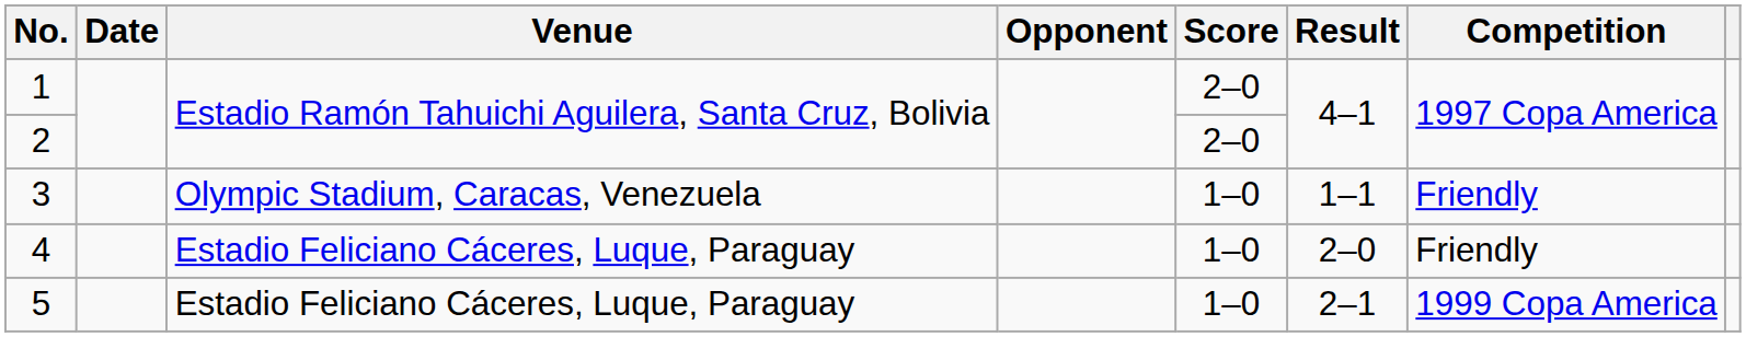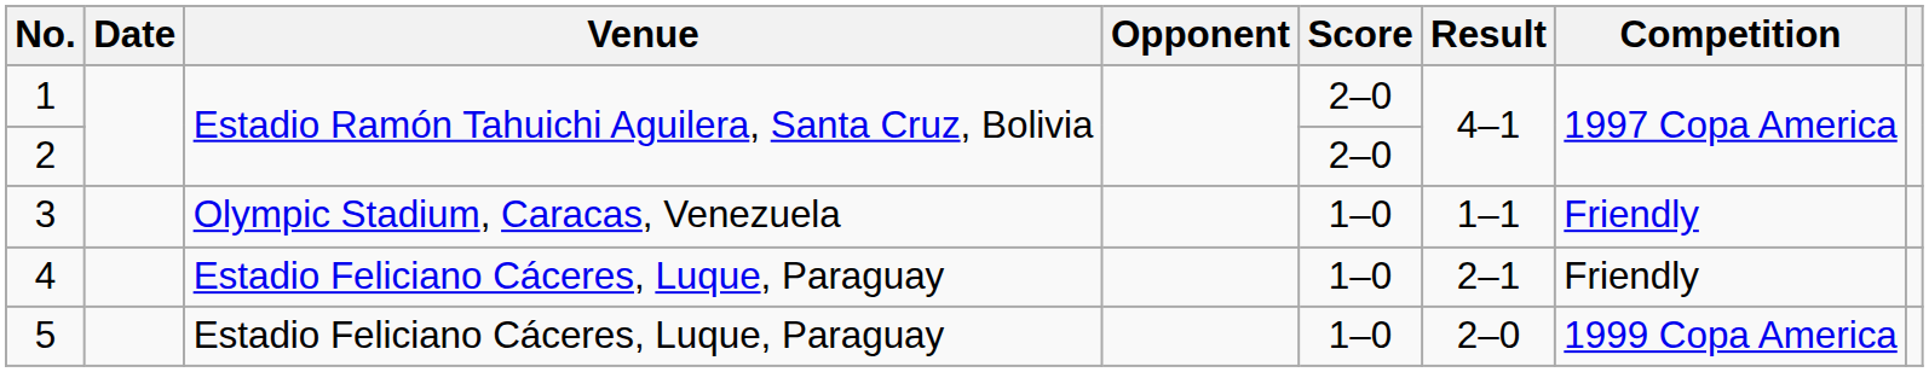4 | Result: 2–0 -> 2–1
5 | Result: 2–1 -> 2–0
